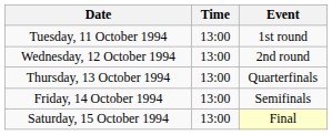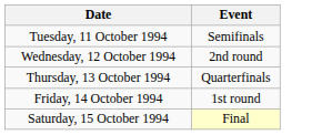- column: Time | 13:00 | 13:00 | 13:00 | 13:00 | 13:00
Tuesday, 11 October 1994 | Event: 1st round -> Semifinals
Friday, 14 October 1994 | Event: Semifinals -> 1st round
